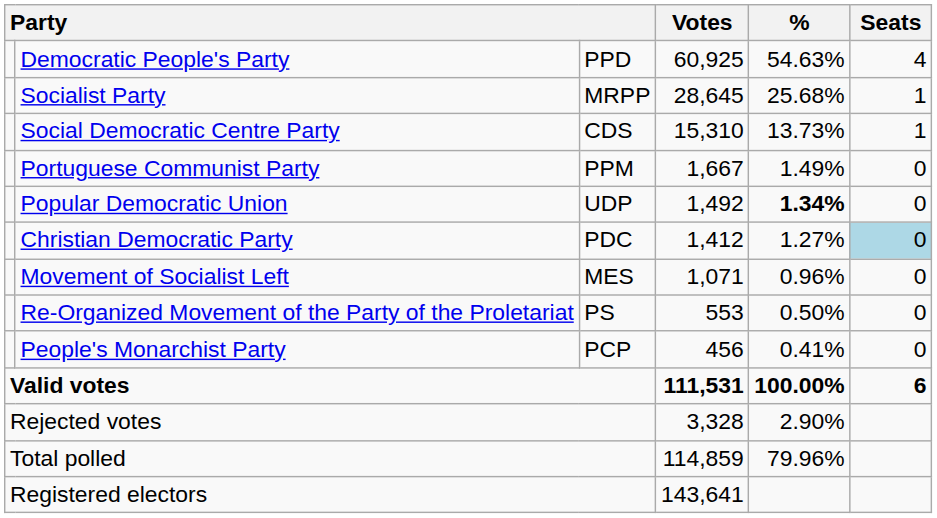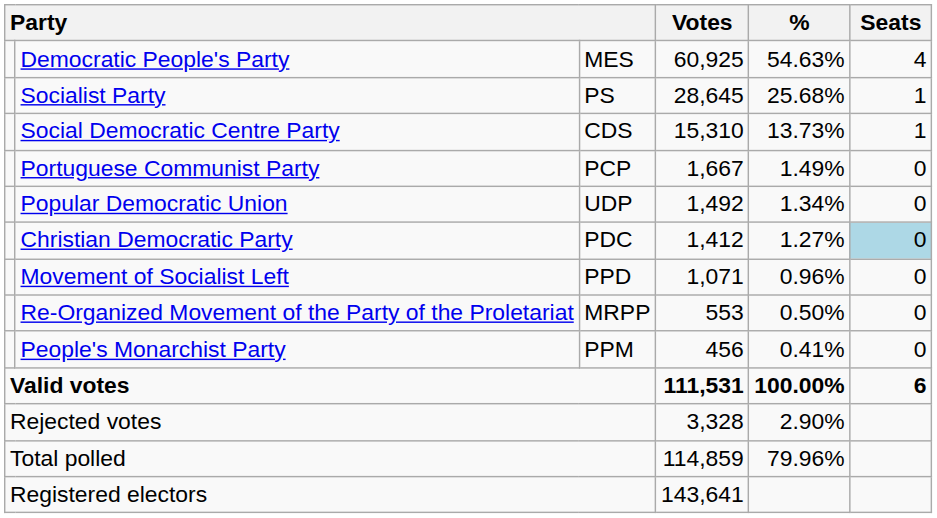Democratic People's Party | column 3: PPD -> MES
Socialist Party | column 3: MRPP -> PS
Portuguese Communist Party | column 3: PPM -> PCP
Popular Democratic Union | %: bold -> normal
Movement of Socialist Left | column 3: MES -> PPD
Re-Organized Movement of the Party of the Proletariat | column 3: PS -> MRPP
People's Monarchist Party | column 3: PCP -> PPM
